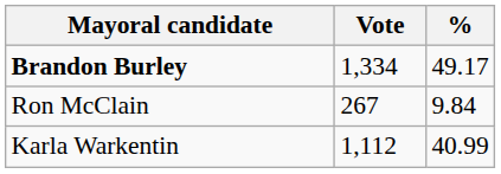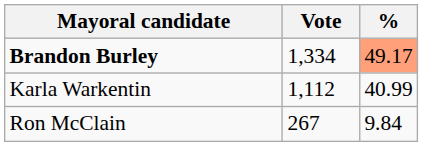Brandon Burley | %: no background -> lightsalmon background
rows swapped: Karla Warkentin <-> Ron McClain
